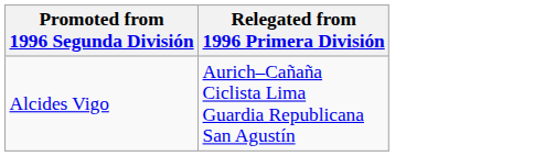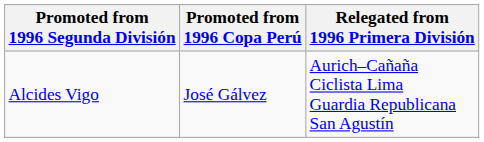+ column: Promoted from 1996 Copa Perú | José Gálvez
